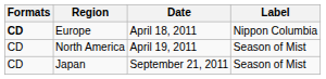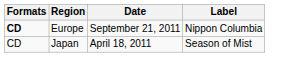Europe | Date: April 18, 2011 -> September 21, 2011
- row: CD | North America | April 19, 2011 | Season of Mist
Japan | Date: September 21, 2011 -> April 18, 2011
